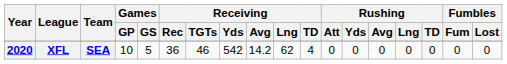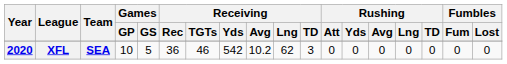XFL | Receiving / Avg: 14.2 -> 10.2
XFL | Receiving / TD: 4 -> 3
